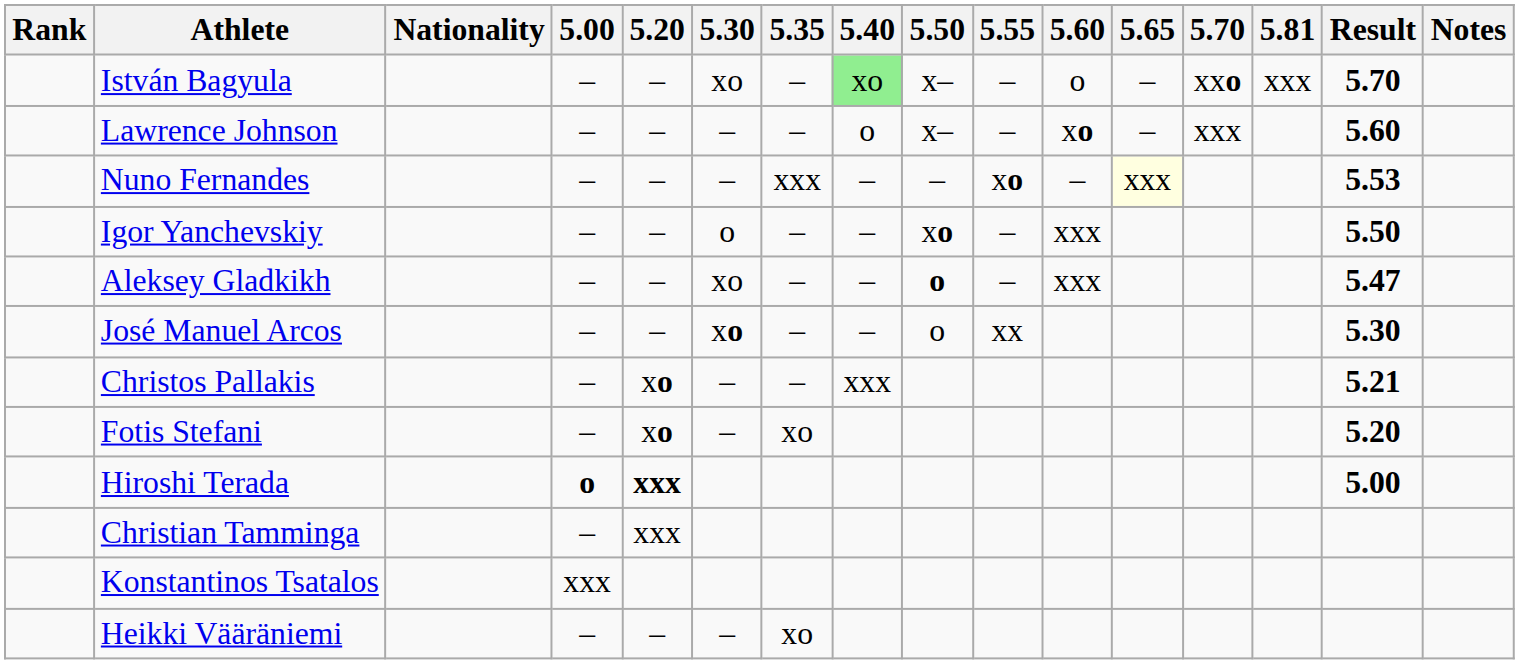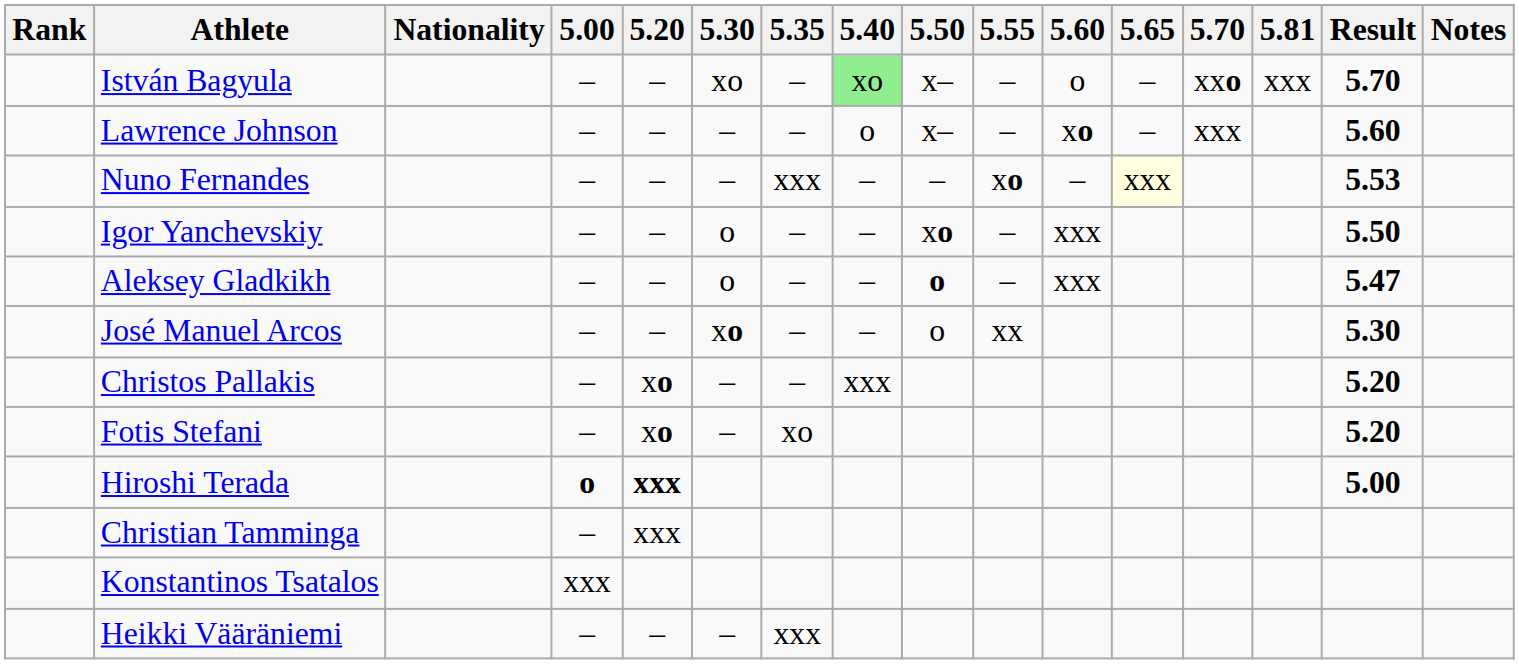Aleksey Gladkikh | 5.30: xo -> o
Christos Pallakis | Result: 5.21 -> 5.20
Heikki Vääräniemi | 5.35: xo -> xxx
